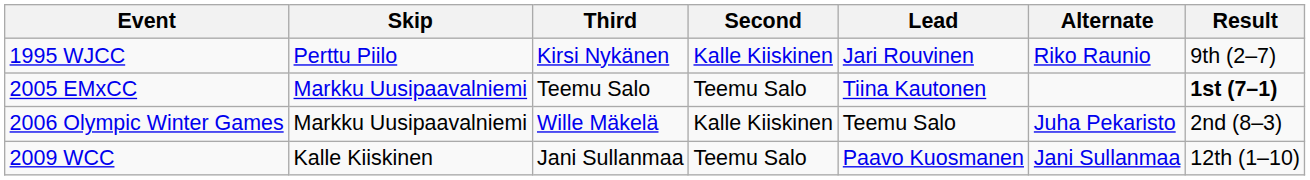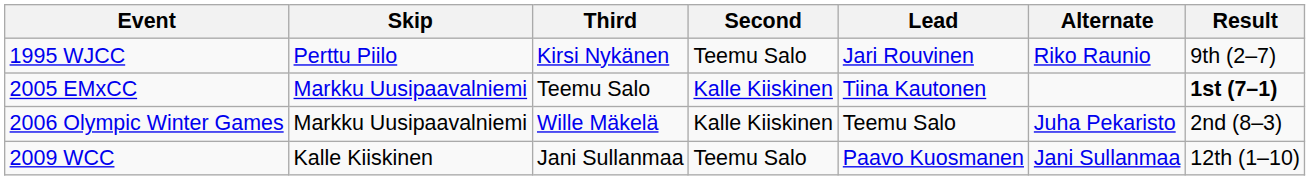1995 WJCC | Second: Kalle Kiiskinen -> Teemu Salo
2005 EMxCC | Second: Teemu Salo -> Kalle Kiiskinen
